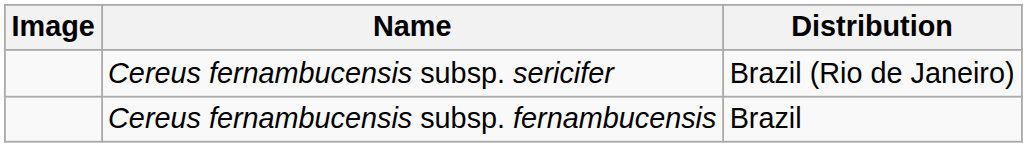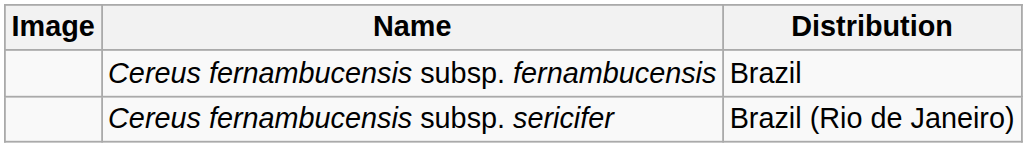rows swapped: Cereus fernambucensis subsp. fernambucensis <-> Cereus fernambucensis subsp. sericifer
